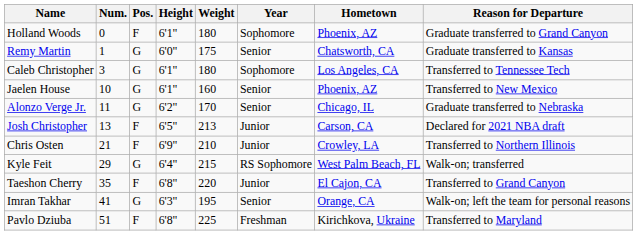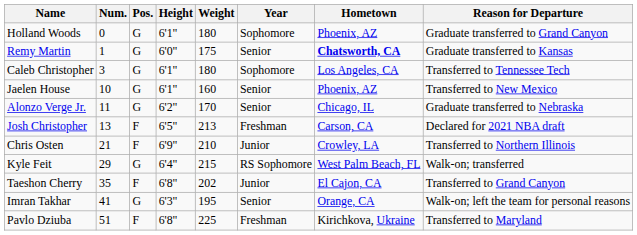Holland Woods | Pos.: F -> G
Remy Martin | Hometown: normal -> bold
Josh Christopher | Year: Junior -> Freshman
Taeshon Cherry | Weight: 220 -> 202
